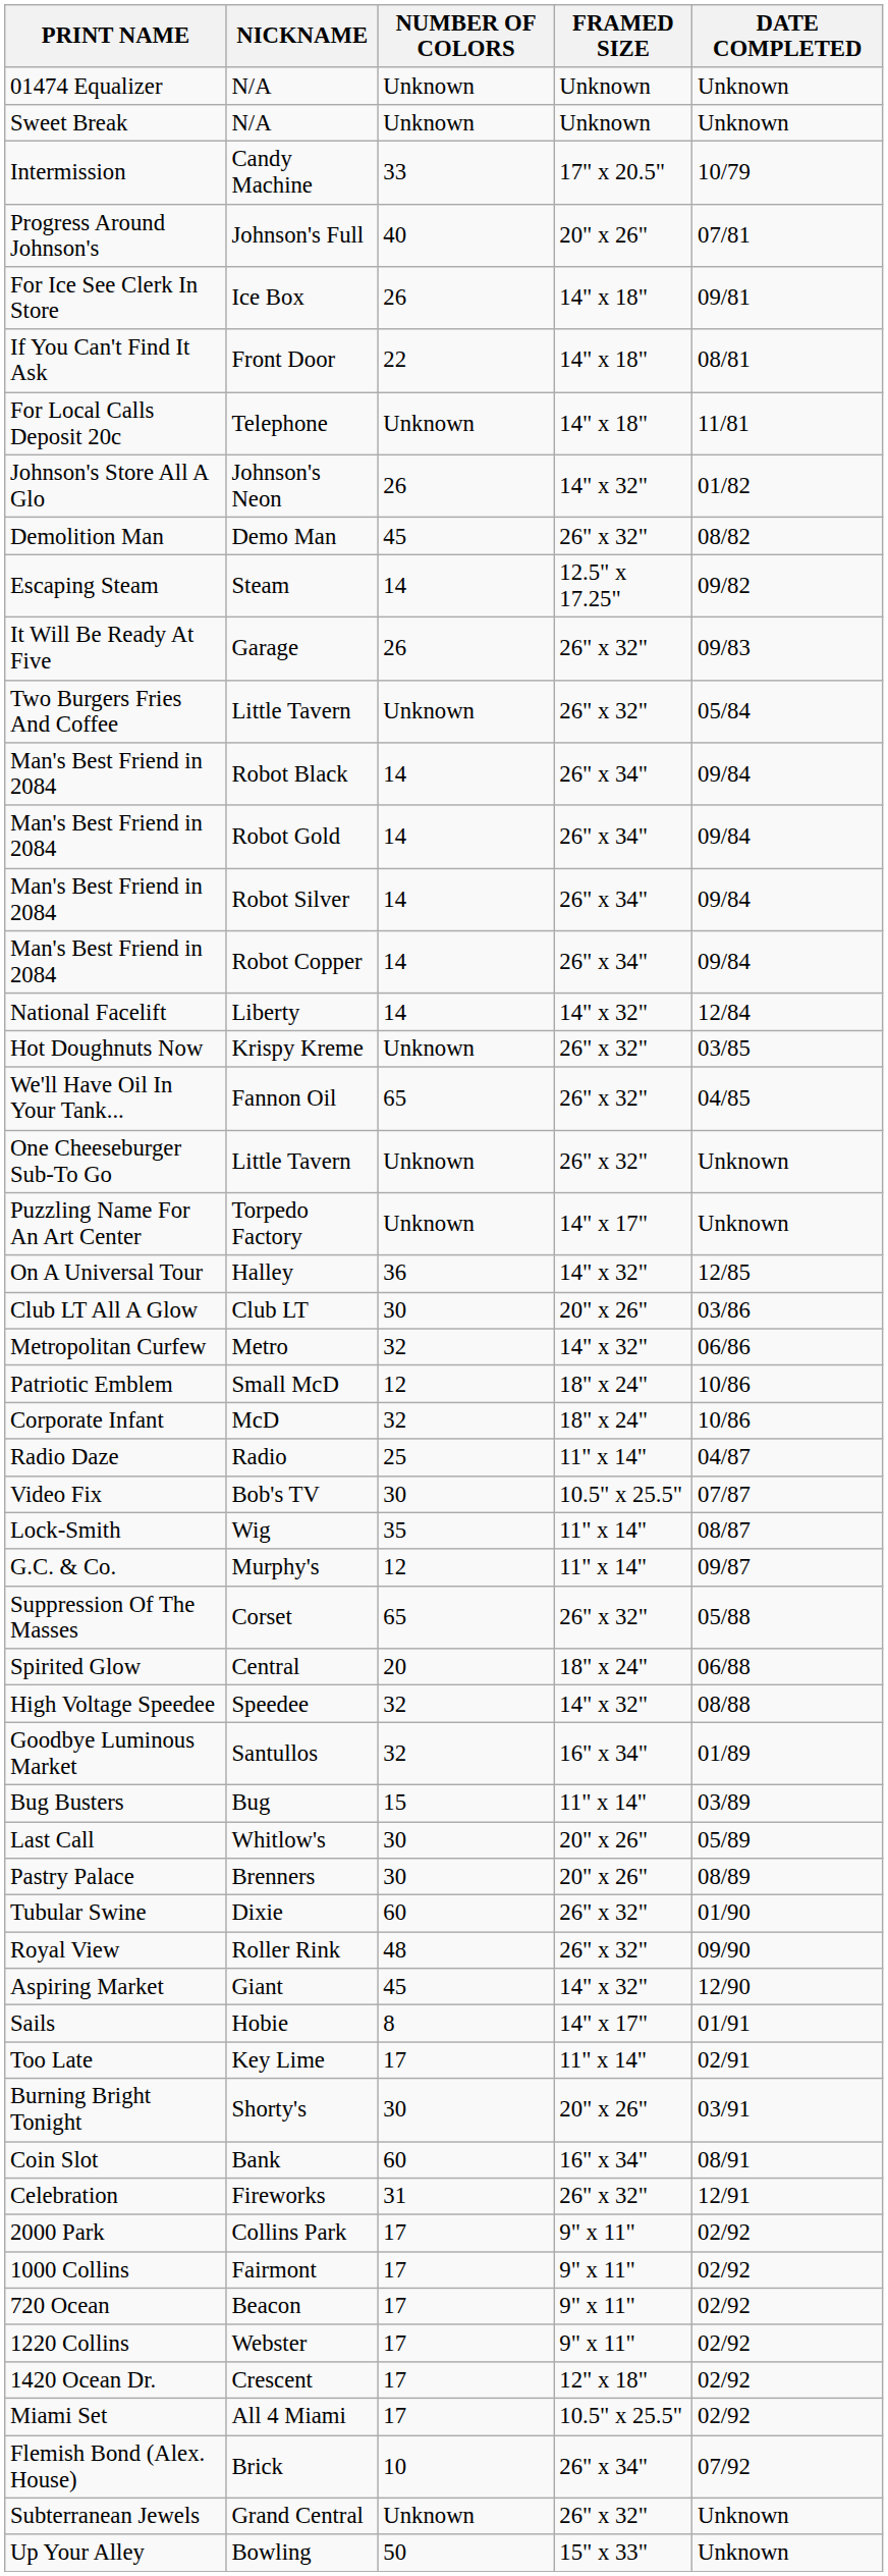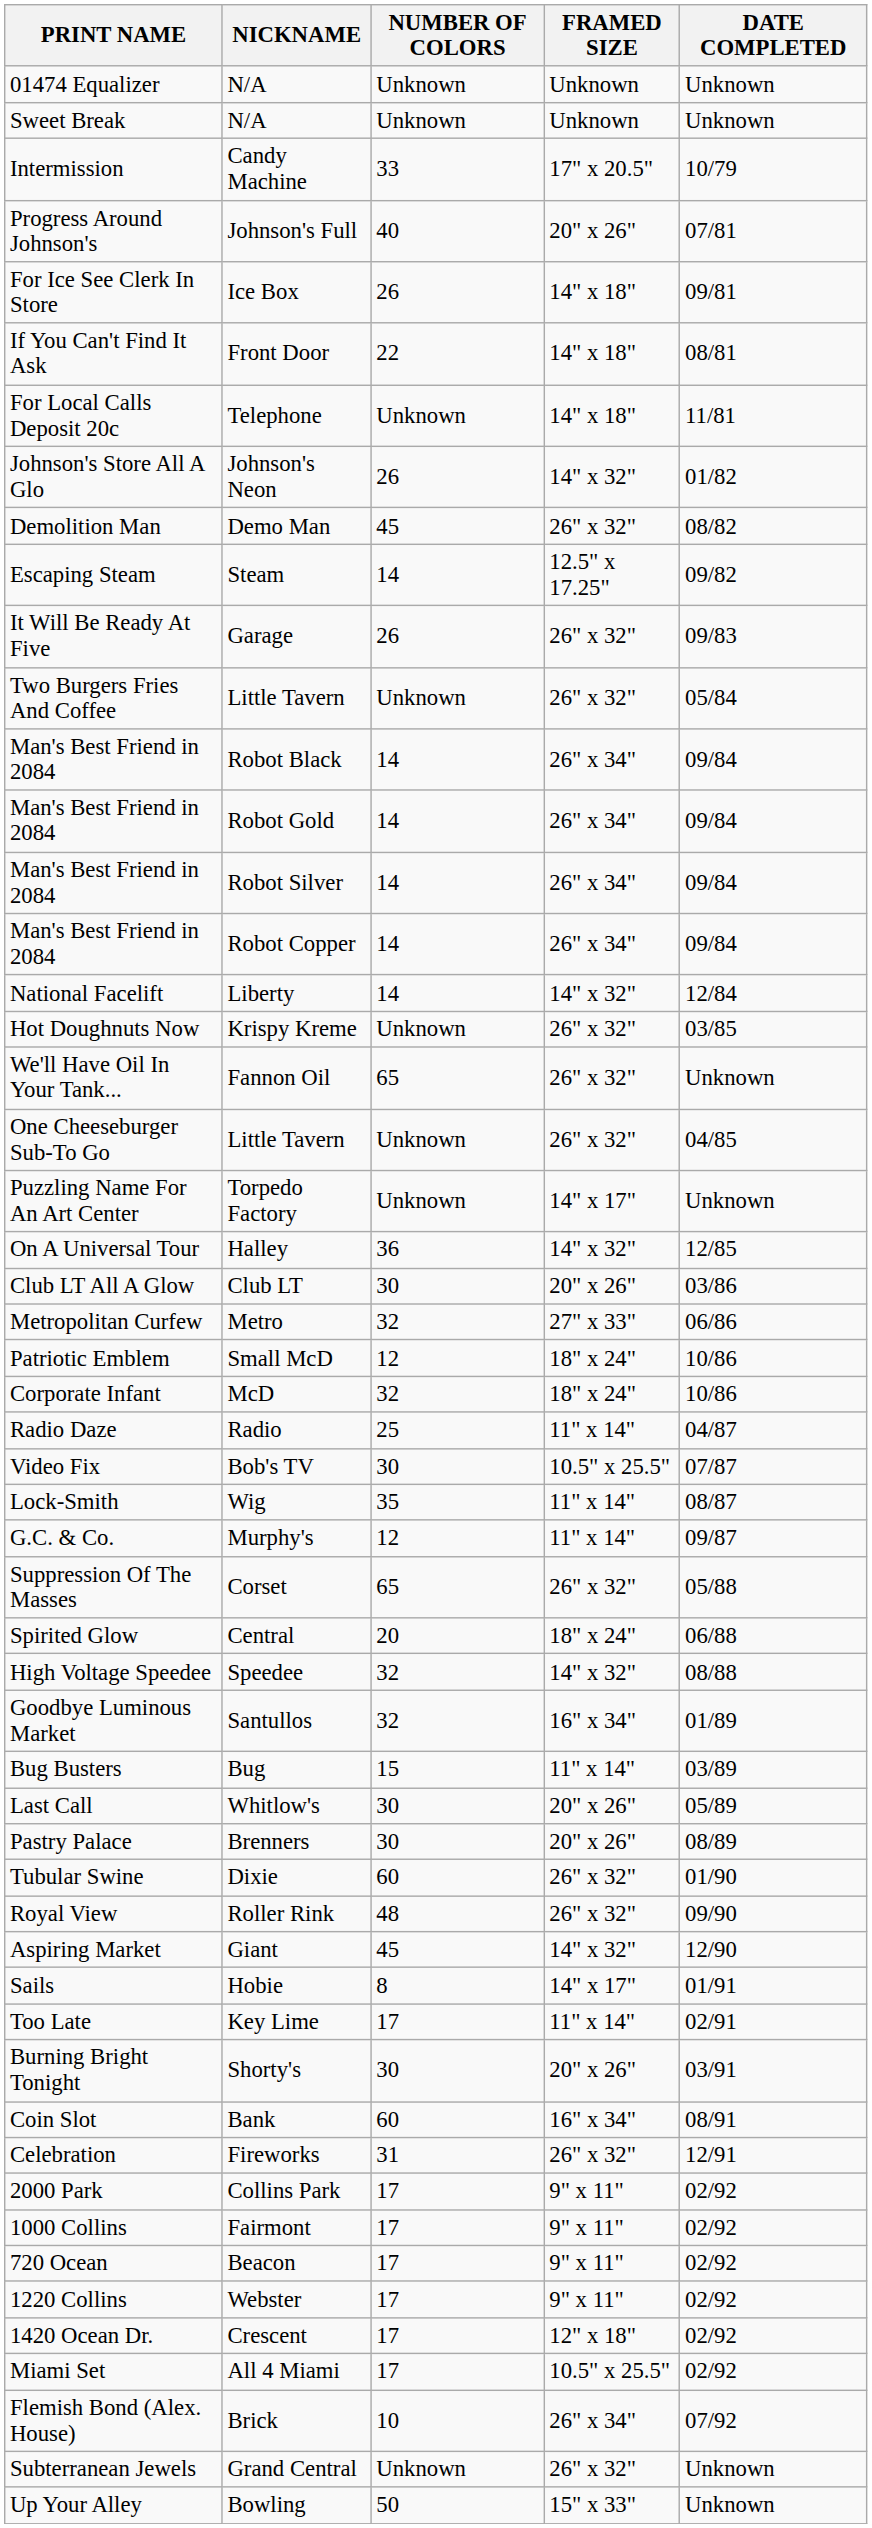Fannon Oil | DATE COMPLETED: 04/85 -> Unknown
One Cheeseburger Sub-To Go / Little Tavern | DATE COMPLETED: Unknown -> 04/85
Metro | FRAMED SIZE: 14" x 32" -> 27" x 33"
